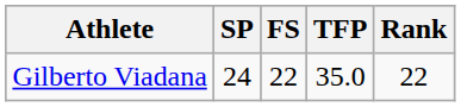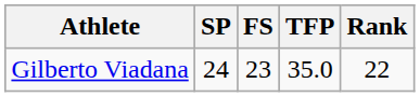Gilberto Viadana | FS: 22 -> 23
